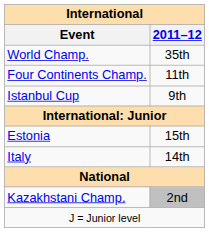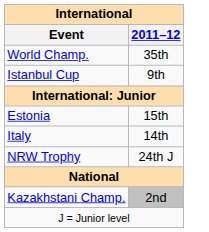- row: Four Continents Champ. | 11th
+ row: NRW Trophy | 24th J
